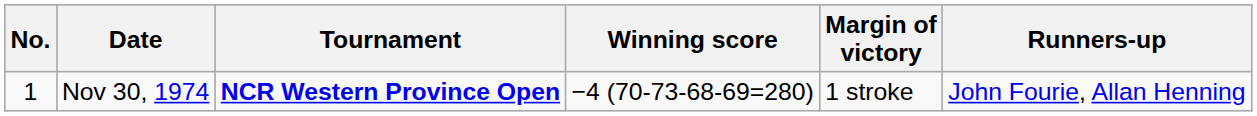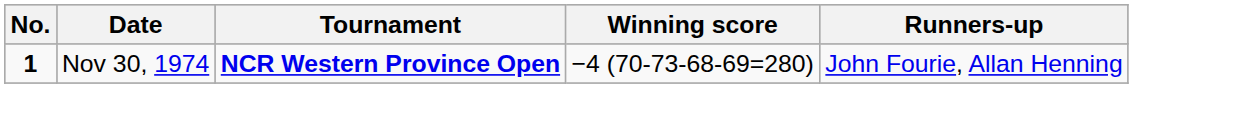- column: Margin of victory | 1 stroke
Nov 30, 1974 | No.: normal -> bold
